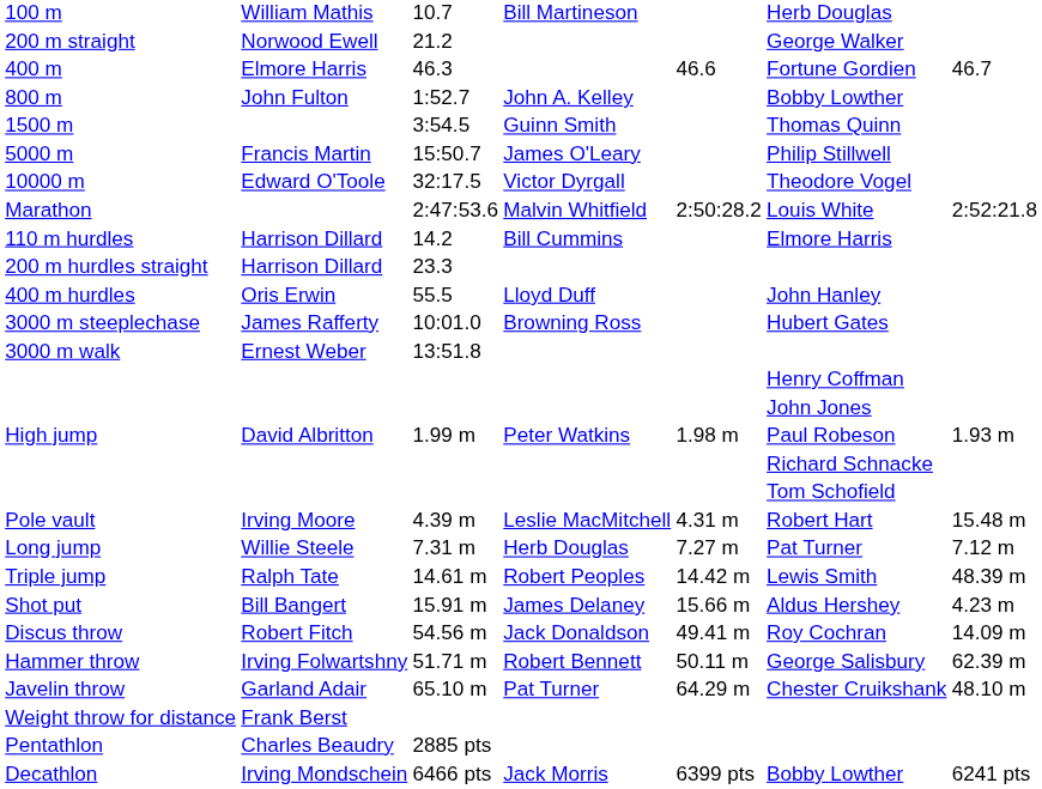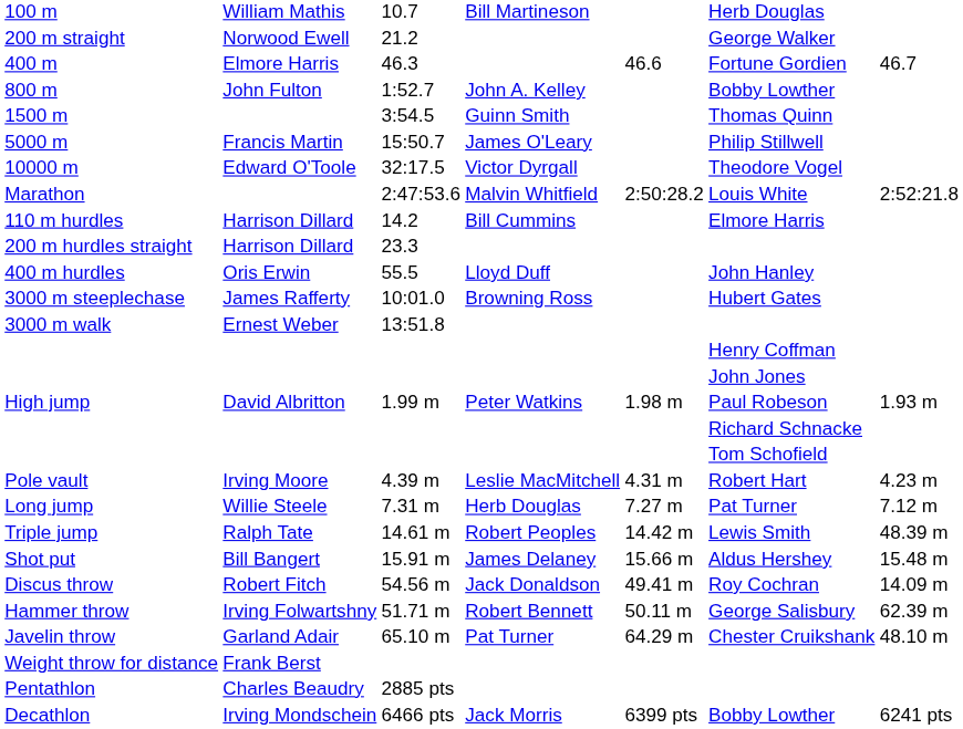Pole vault | column 7: 15.48 m -> 4.23 m
Shot put | column 7: 4.23 m -> 15.48 m
